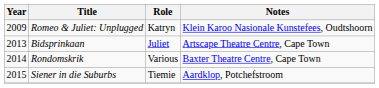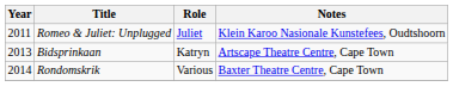Romeo & Juliet: Unplugged | Year: 2009 -> 2011
Romeo & Juliet: Unplugged | Role: Katryn -> Juliet
Bidsprinkaan | Role: Juliet -> Katryn
- row: 2015 | Siener in die Suburbs | Tiemie | Aardklop, Potchefstroom
